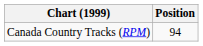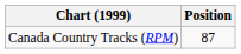Canada Country Tracks (RPM) | Position: 94 -> 87
